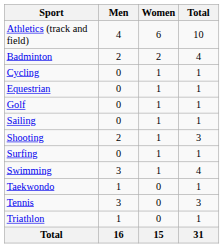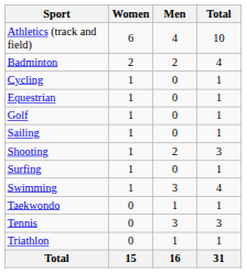columns swapped: Men <-> Women
